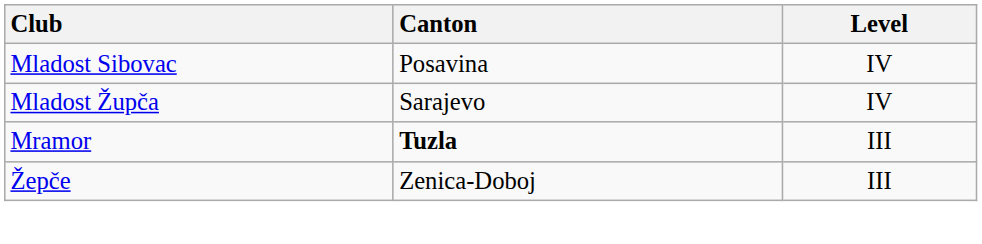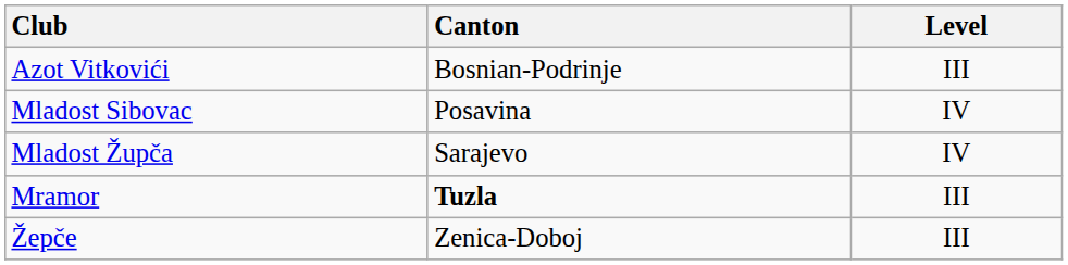+ row: Azot Vitkovići | Bosnian-Podrinje | III
